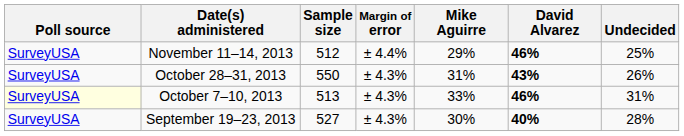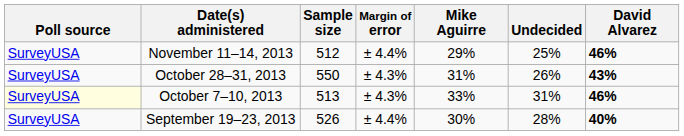columns swapped: David Alvarez <-> Undecided
September 19–23, 2013 | Sample size: 527 -> 526
September 19–23, 2013 | Margin of error: ± 4.3% -> ± 4.4%
